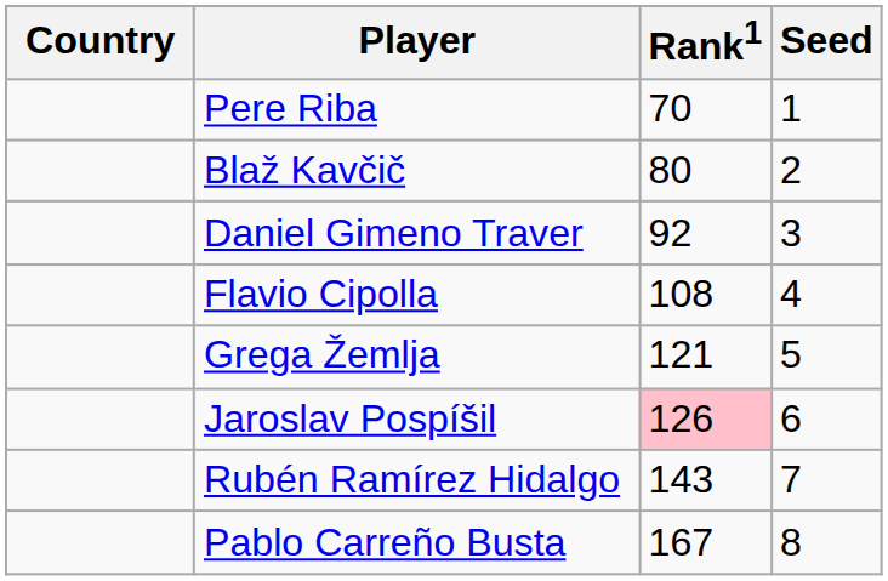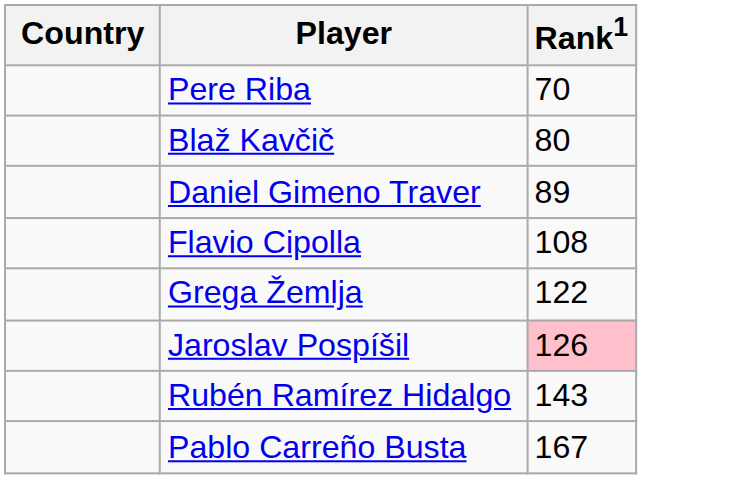- column: Seed | 1 | 2 | 3 | 4 | 5 | 6 | 7 | 8
Daniel Gimeno Traver | Rank1: 92 -> 89
Grega Žemlja | Rank1: 121 -> 122
